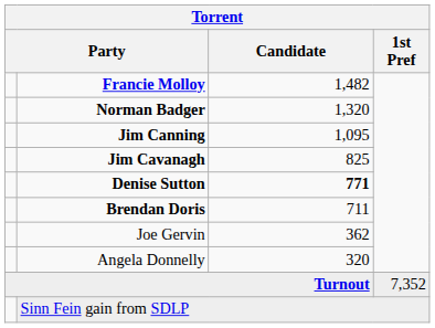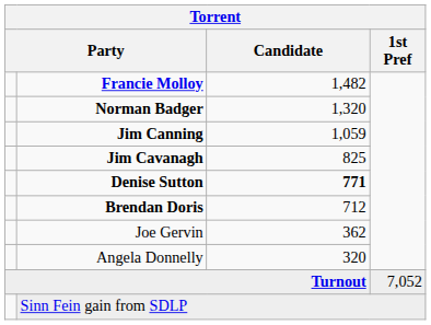Jim Canning | Candidate: 1,095 -> 1,059
Brendan Doris | Candidate: 711 -> 712
Turnout | 1st Pref: 7,352 -> 7,052
